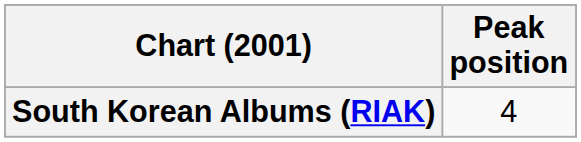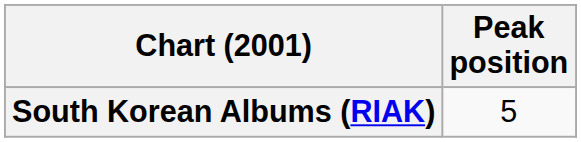South Korean Albums (RIAK) | Peak position: 4 -> 5
